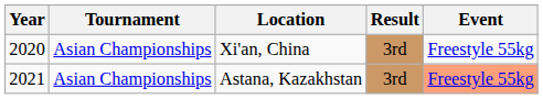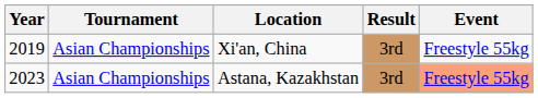Xi'an, China | Year: 2020 -> 2019
Astana, Kazakhstan | Year: 2021 -> 2023
